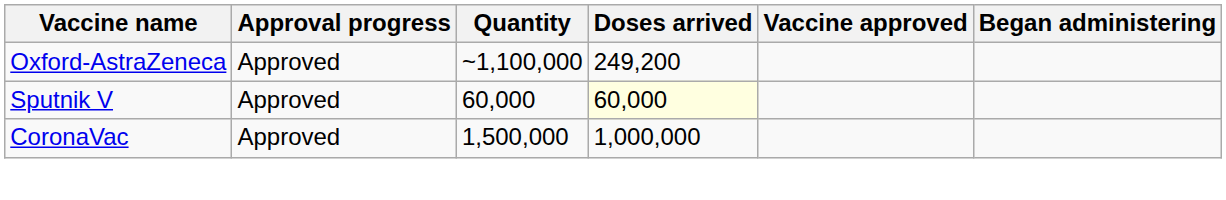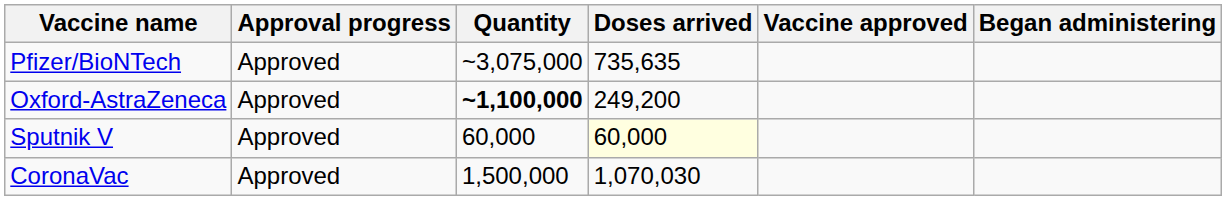+ row: Pfizer/BioNTech | Approved | ~3,075,000 | 735,635
Oxford-AstraZeneca | Quantity: normal -> bold
CoronaVac | Doses arrived: 1,000,000 -> 1,070,030
